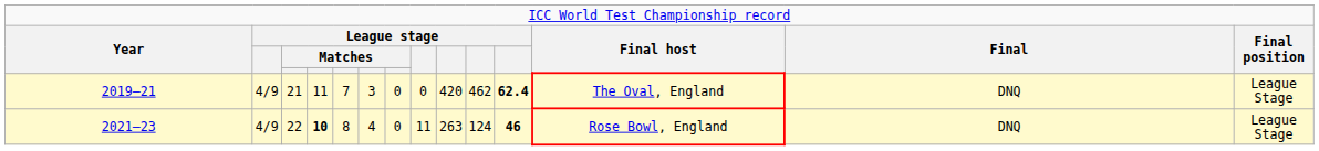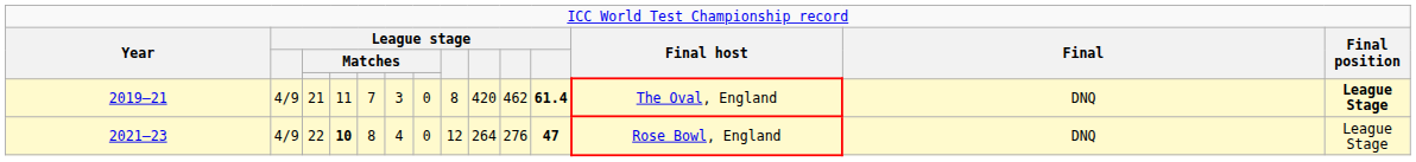2019–21 | column 8: 0 -> 8
2019–21 | column 11: 62.4 -> 61.4
2019–21 | column 14: normal -> bold
2021–23 | column 8: 11 -> 12
2021–23 | column 9: 263 -> 264
2021–23 | column 10: 124 -> 276
2021–23 | column 11: 46 -> 47
